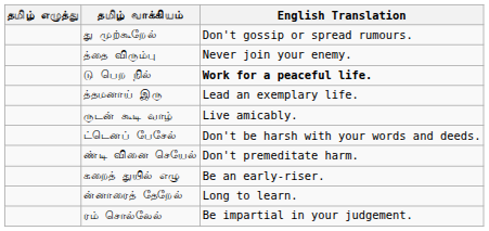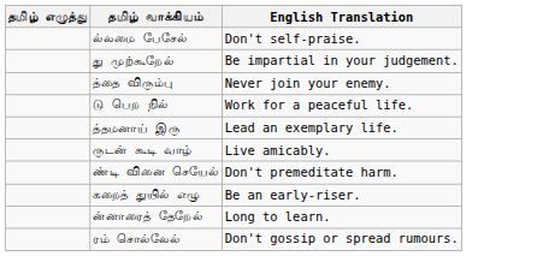+ row: ல்லமை பேசேல் | Don't self-praise.
து முற்கூறேல் | English Translation: Don't gossip or spread rumours. -> Be impartial in your judgement.
டு பெற நில் | English Translation: bold -> normal
- row: ட்டெனப் பேசேல் | Don't be harsh with your words and deeds.
ரம் சொல்லேல் | English Translation: Be impartial in your judgement. -> Don't gossip or spread rumours.
